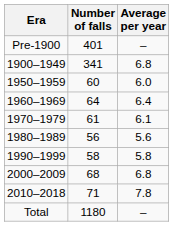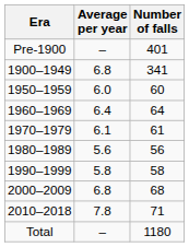columns swapped: Number of falls <-> Average per year
